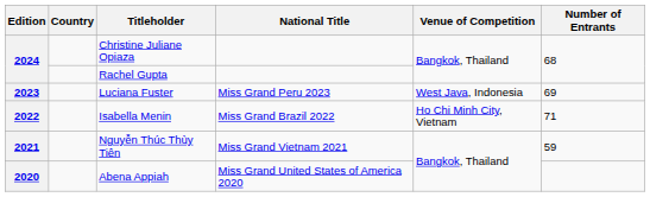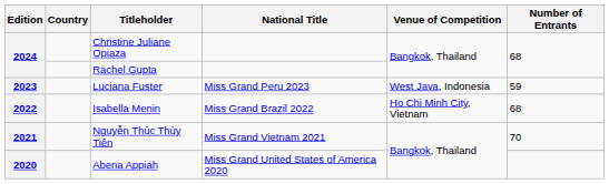Luciana Fuster | Number of Entrants: 69 -> 59
Isabella Menin | Number of Entrants: 71 -> 68
Nguyễn Thúc Thùy Tiên | Number of Entrants: 59 -> 70
